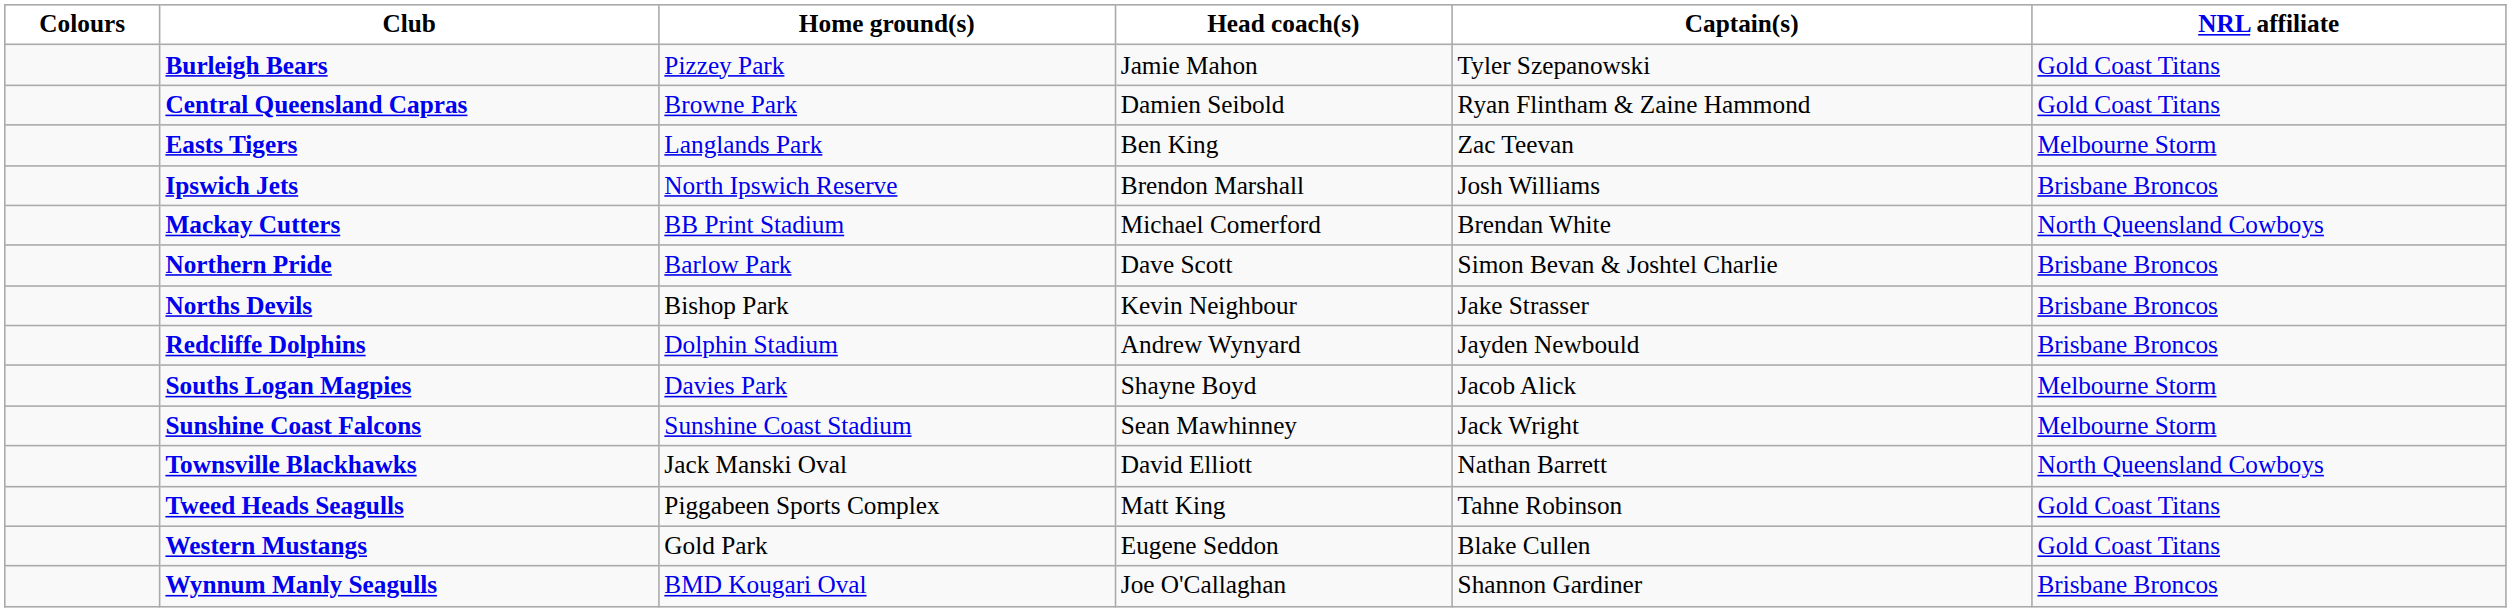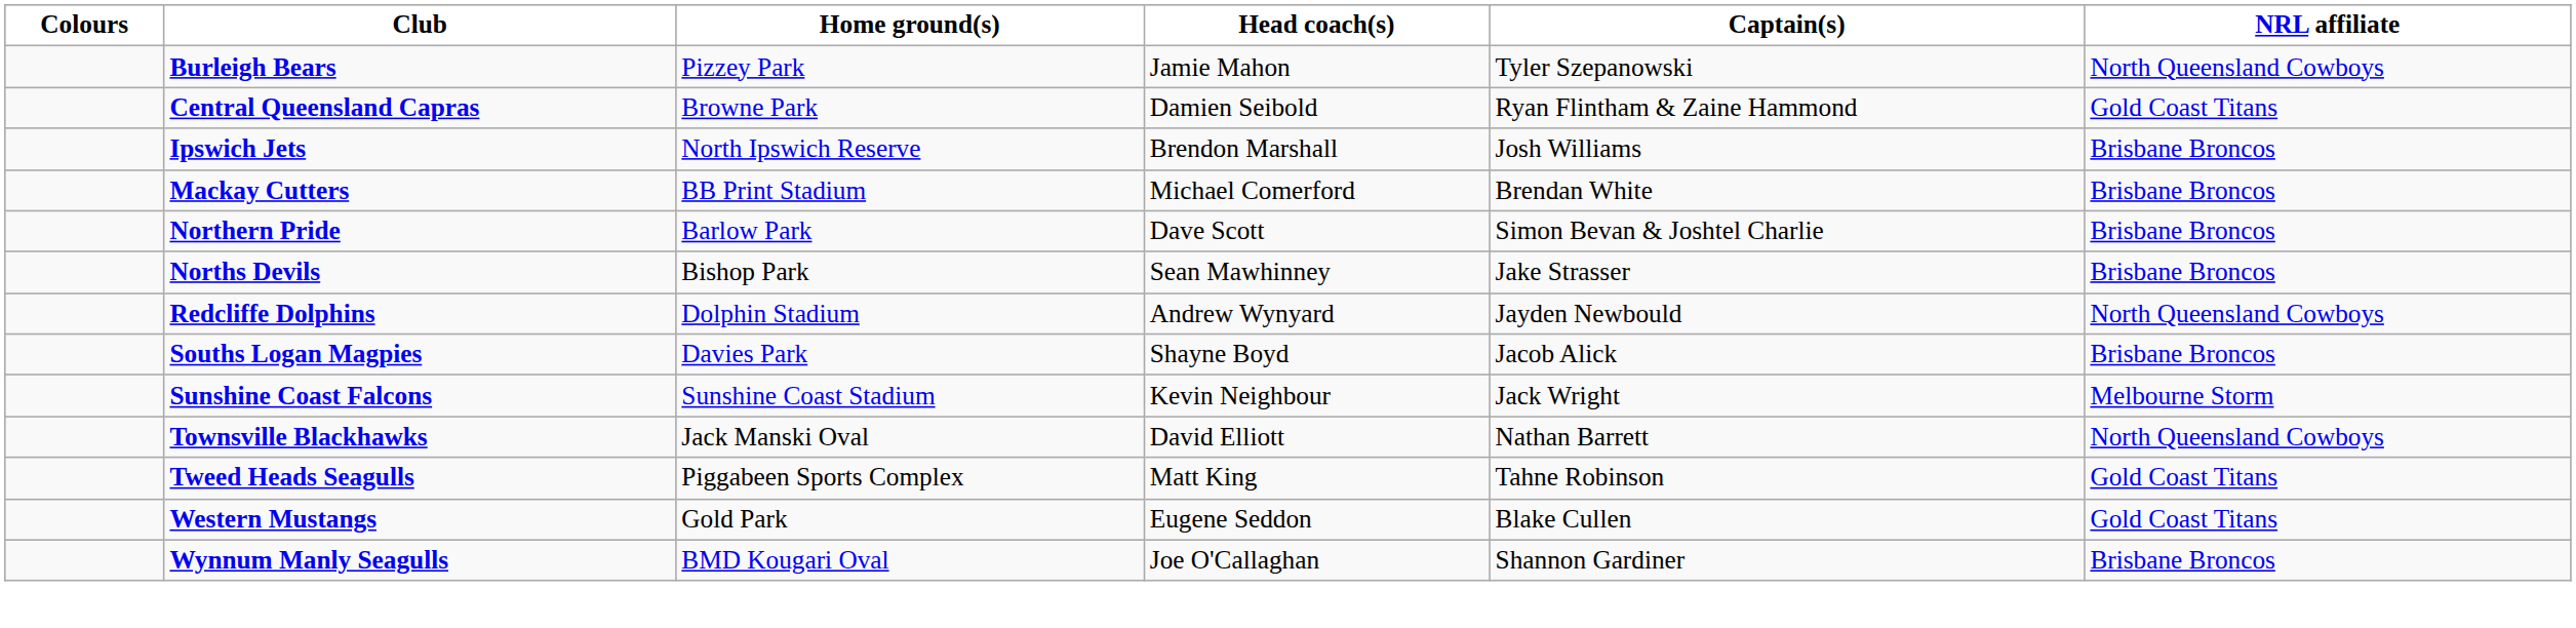Burleigh Bears | NRL affiliate: Gold Coast Titans -> North Queensland Cowboys
- row: Easts Tigers | Langlands Park | Ben King | Zac Teevan | Melbourne Storm
Mackay Cutters | NRL affiliate: North Queensland Cowboys -> Brisbane Broncos
Norths Devils | Head coach(s): Kevin Neighbour -> Sean Mawhinney
Redcliffe Dolphins | NRL affiliate: Brisbane Broncos -> North Queensland Cowboys
Souths Logan Magpies | NRL affiliate: Melbourne Storm -> Brisbane Broncos
Sunshine Coast Falcons | Head coach(s): Sean Mawhinney -> Kevin Neighbour
